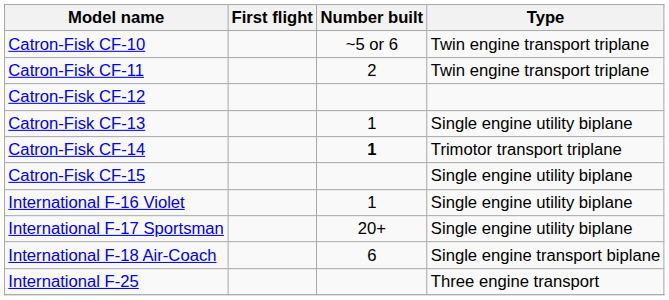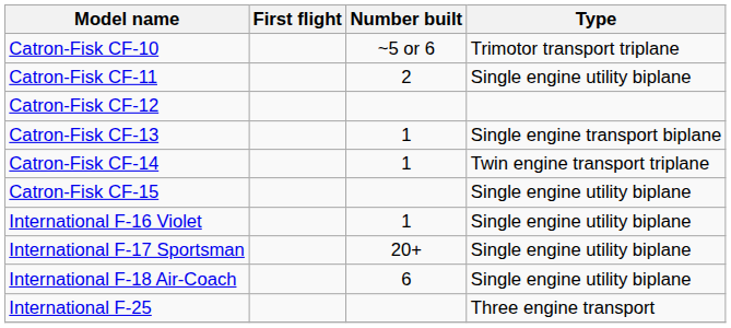Catron-Fisk CF-10 | Type: Twin engine transport triplane -> Trimotor transport triplane
Catron-Fisk CF-11 | Type: Twin engine transport triplane -> Single engine utility biplane
Catron-Fisk CF-13 | Type: Single engine utility biplane -> Single engine transport biplane
Catron-Fisk CF-14 | Number built: bold -> normal
Catron-Fisk CF-14 | Type: Trimotor transport triplane -> Twin engine transport triplane
International F-18 Air-Coach | Type: Single engine transport biplane -> Single engine utility biplane
